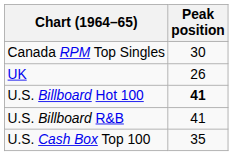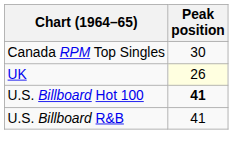UK | Peak position: no background -> lightyellow background
- row: U.S. Cash Box Top 100 | 35
